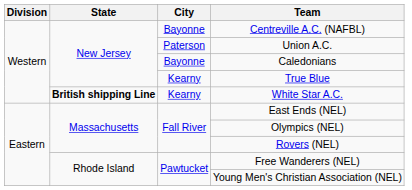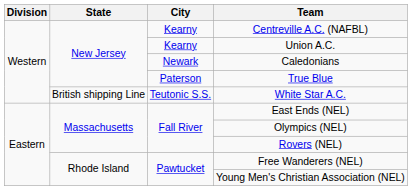Centreville A.C. (NAFBL) | City: Bayonne -> Kearny
Union A.C. | City: Paterson -> Kearny
Caledonians | City: Bayonne -> Newark
True Blue | City: Kearny -> Paterson
White Star A.C. | State: bold -> normal
White Star A.C. | City: Kearny -> Teutonic S.S.
